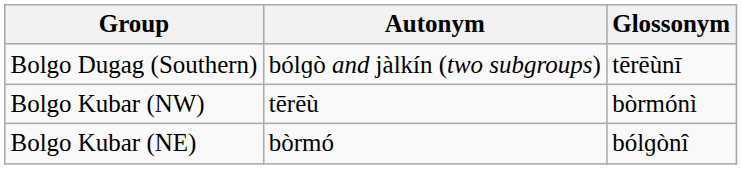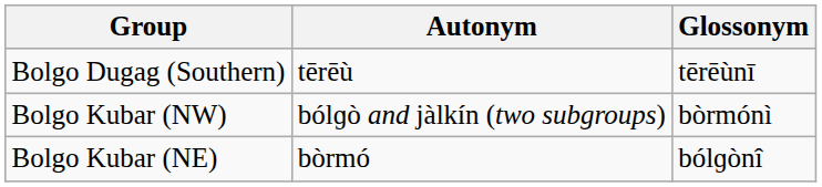Bolgo Dugag (Southern) | Autonym: bólɡò and jàlkín (two subgroups) -> tērēù
Bolgo Kubar (NW) | Autonym: tērēù -> bólɡò and jàlkín (two subgroups)
